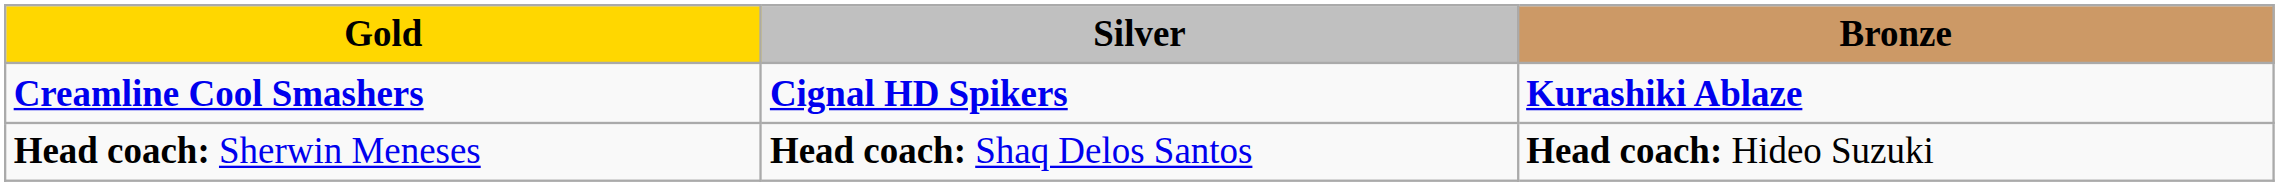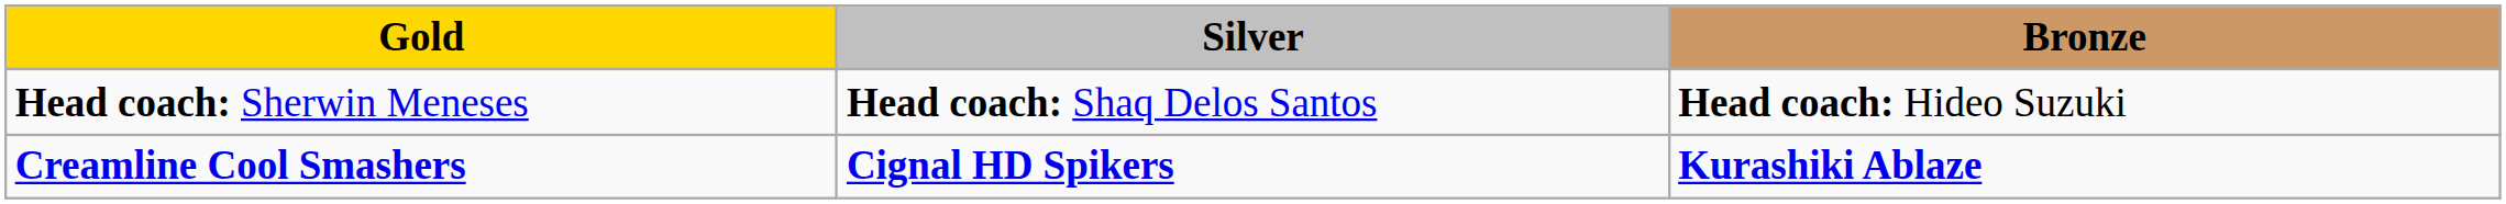rows swapped: Creamline Cool Smashers <-> Head coach: Sherwin Meneses
